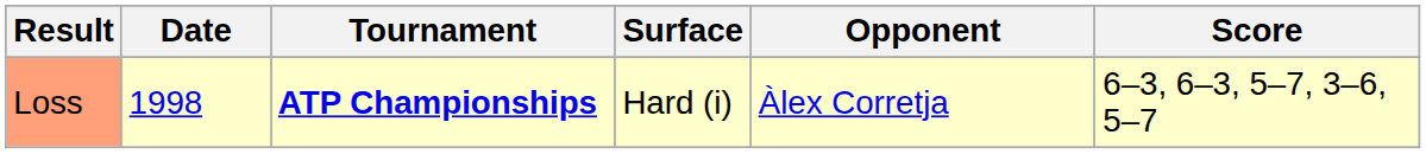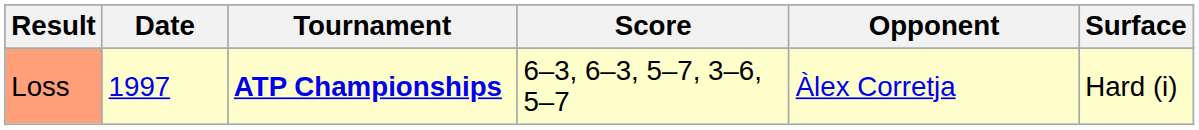columns swapped: Surface <-> Score
Loss | Date: 1998 -> 1997
